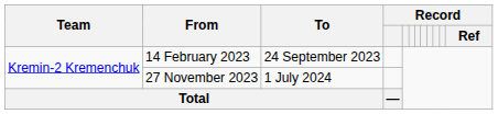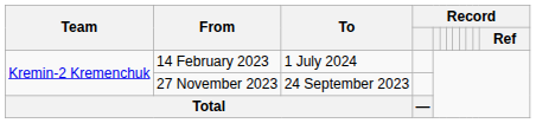14 February 2023 | To: 24 September 2023 -> 1 July 2024
27 November 2023 | To: 1 July 2024 -> 24 September 2023
